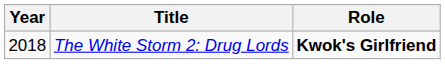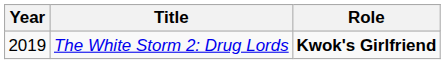The White Storm 2: Drug Lords | Year: 2018 -> 2019
